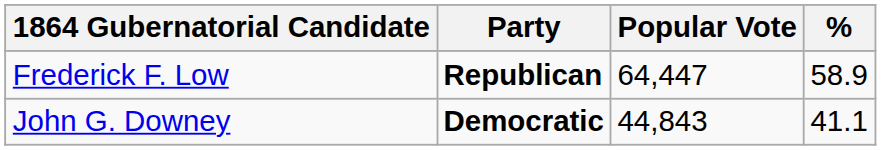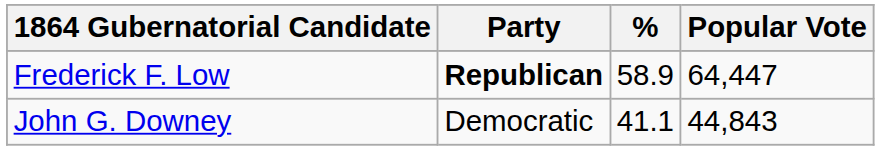columns swapped: Popular Vote <-> %
John G. Downey | Party: bold -> normal
